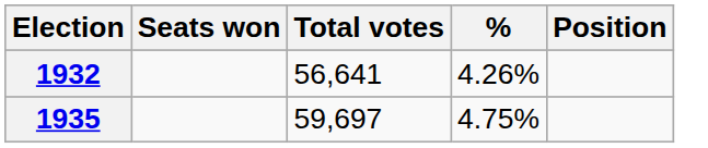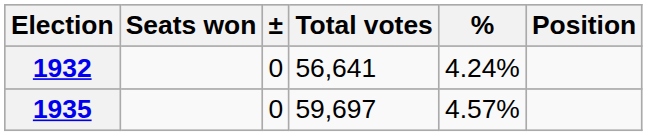+ column: ± | 0 | 0
1932 | %: 4.26% -> 4.24%
1935 | %: 4.75% -> 4.57%
